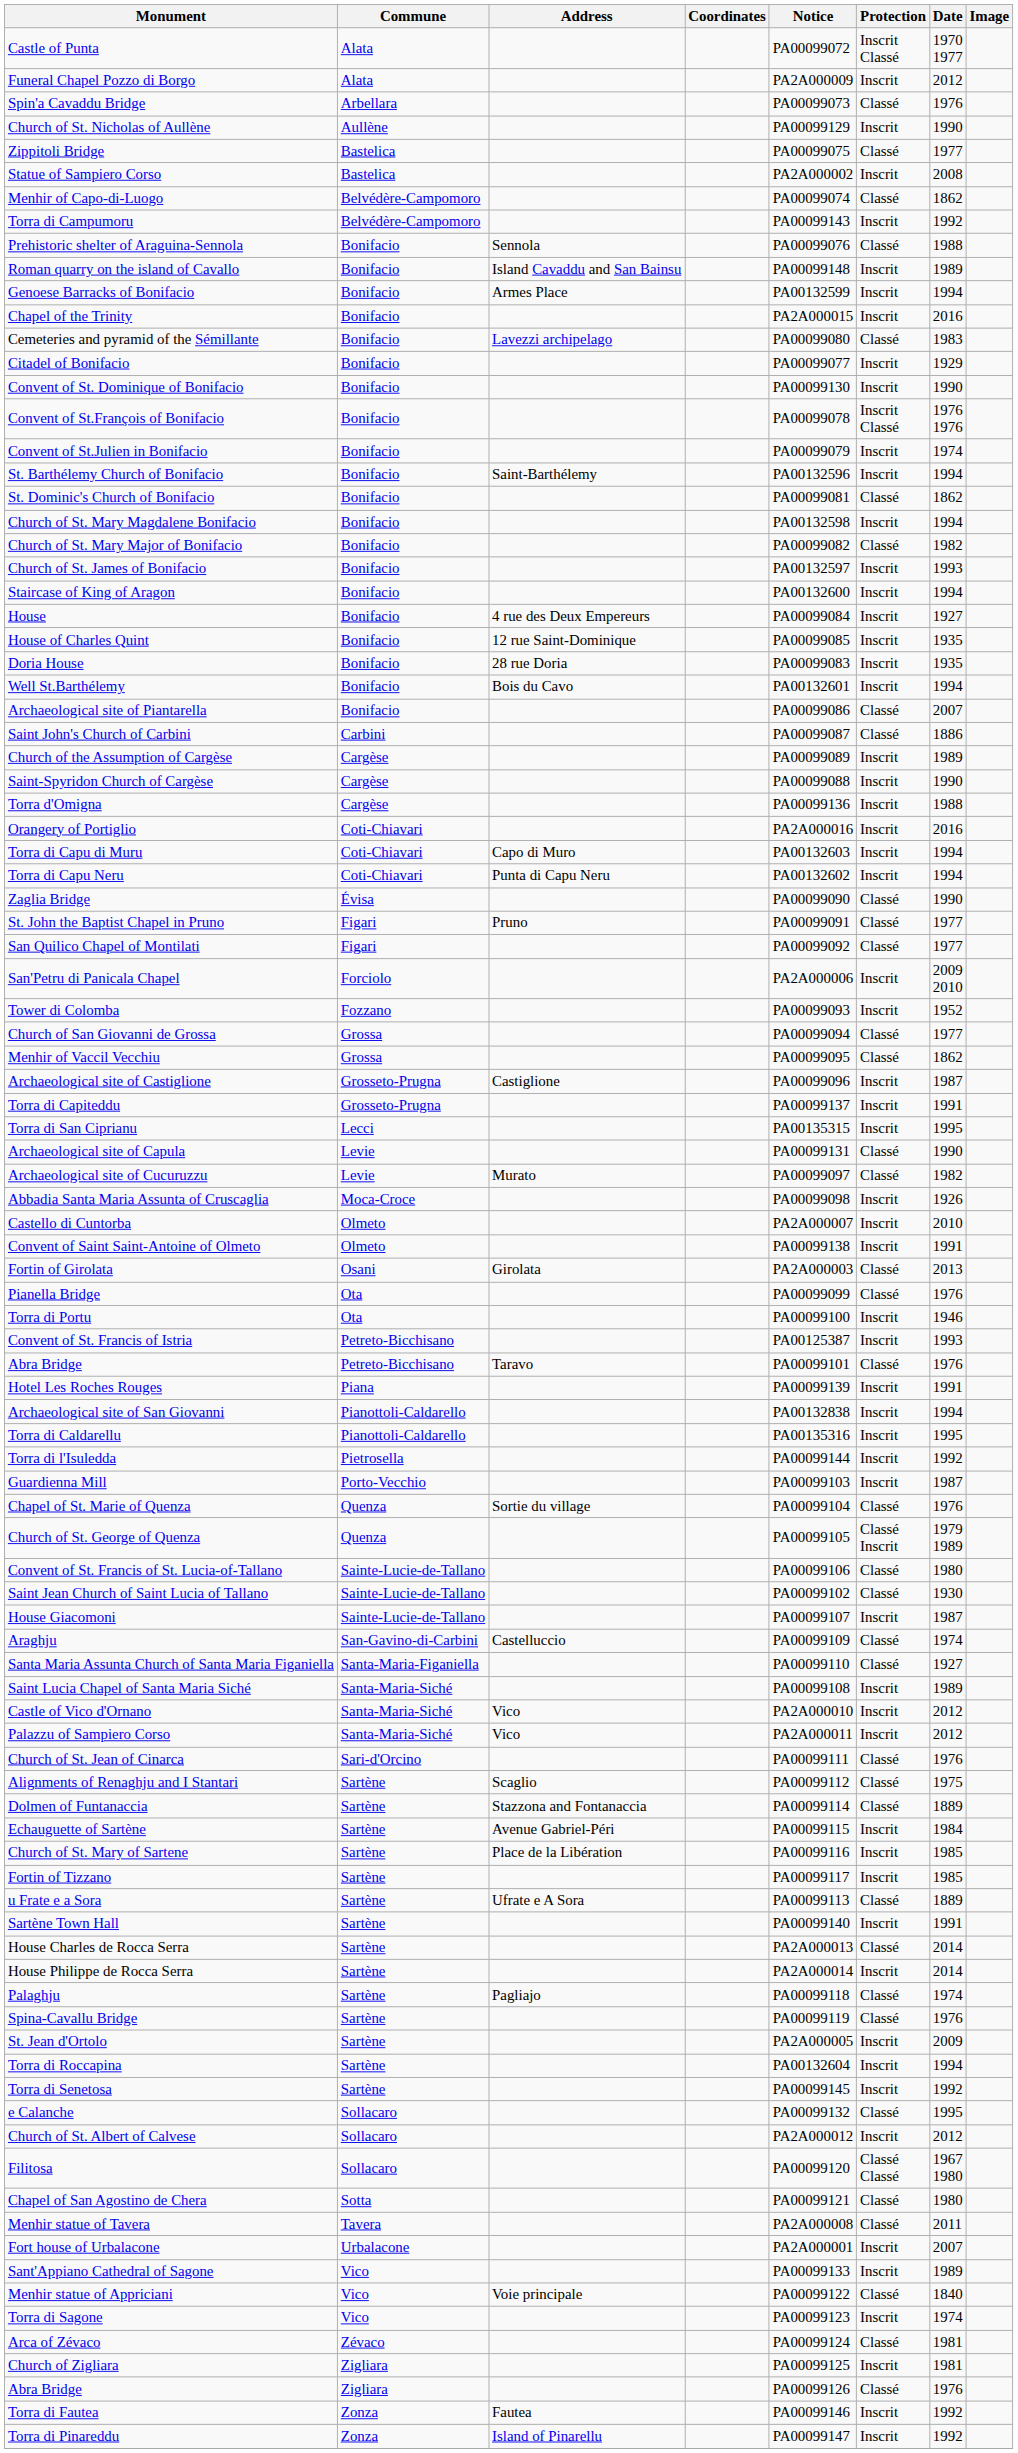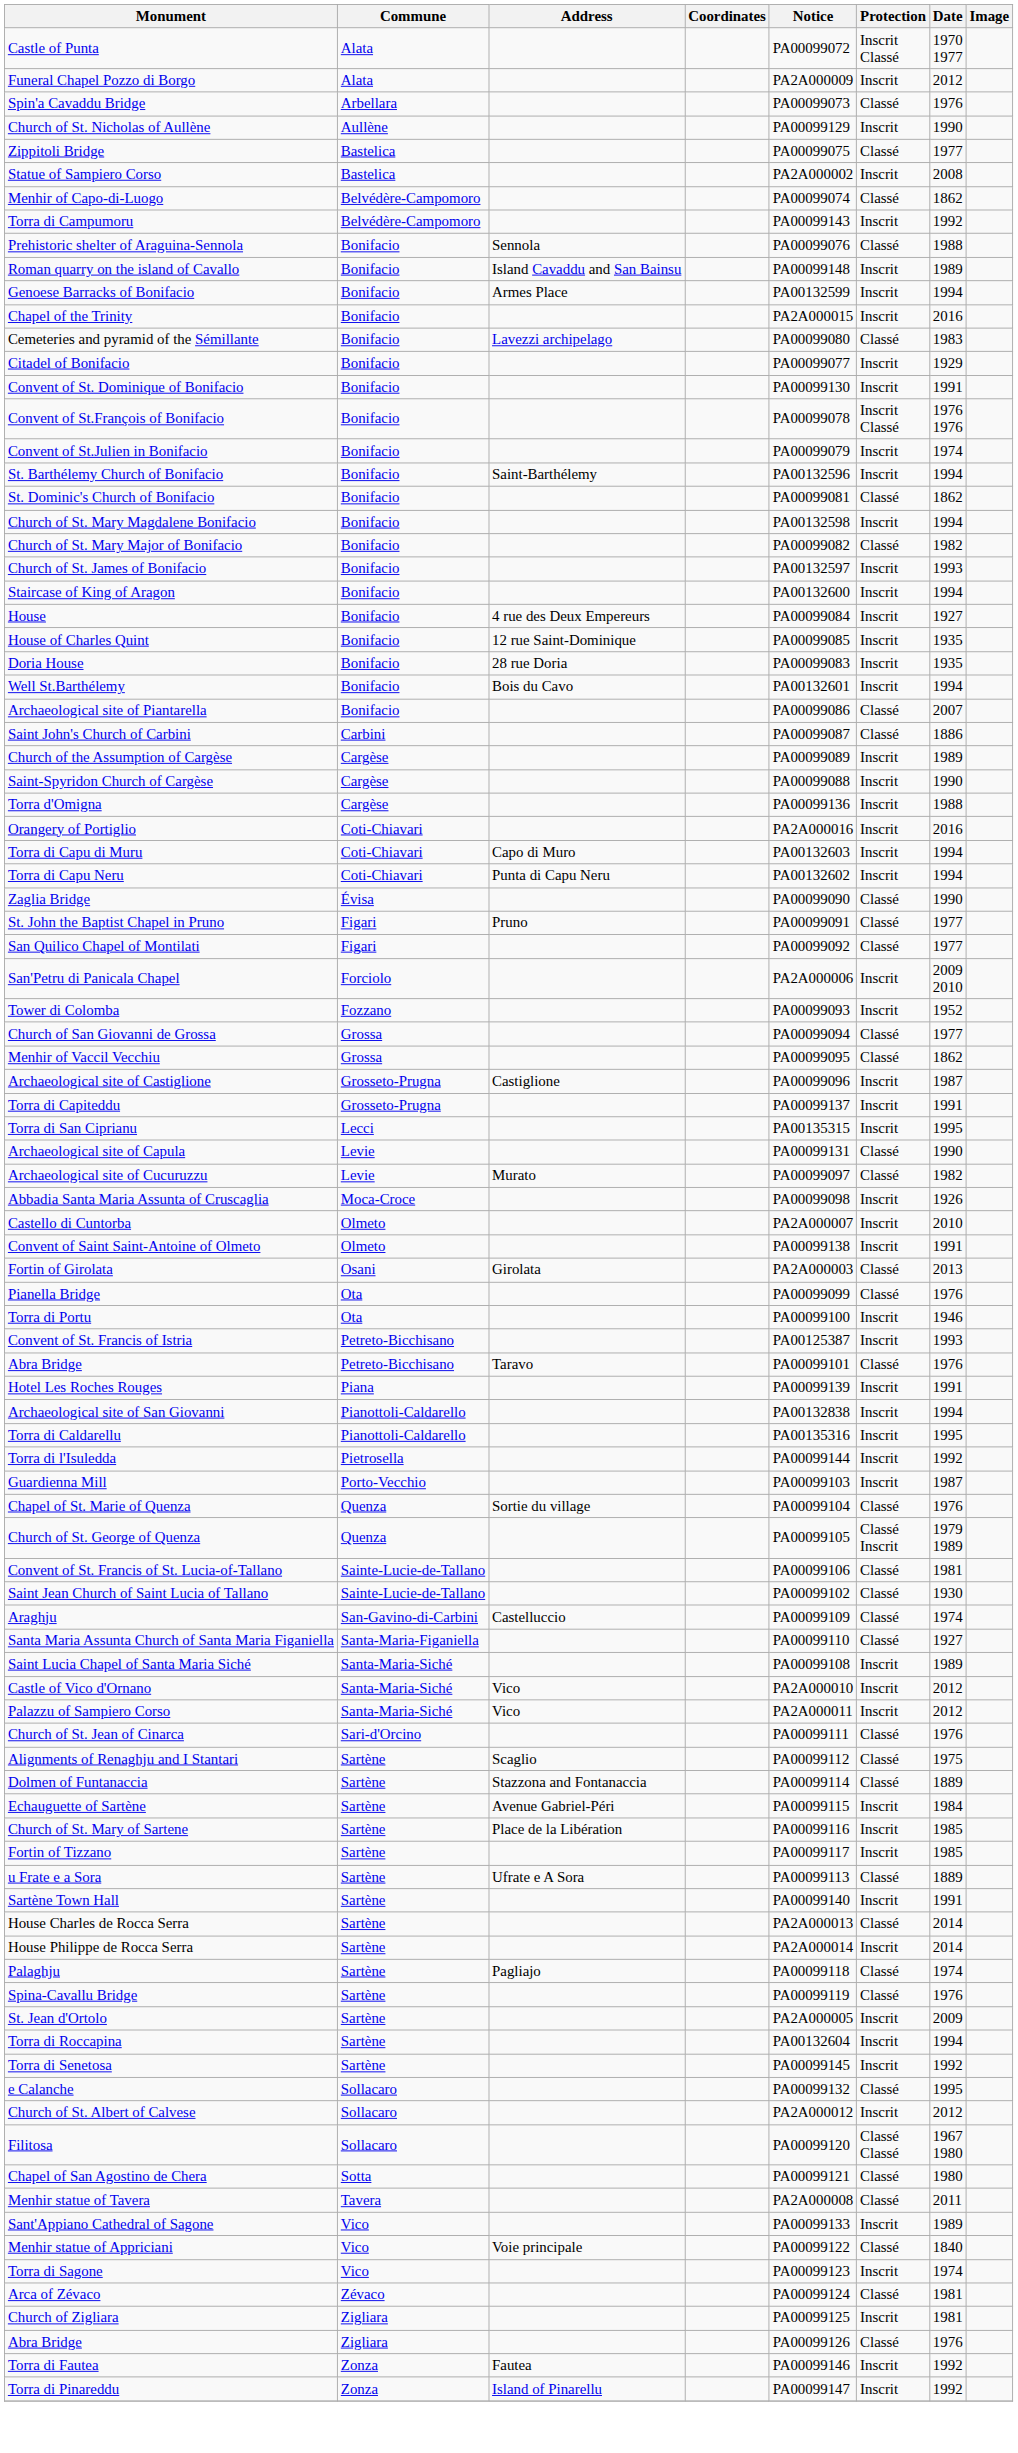Convent of St. Dominique of Bonifacio | Date: 1990 -> 1991
Convent of St. Francis of St. Lucia-of-Tallano | Date: 1980 -> 1981
- row: House Giacomoni | Sainte-Lucie-de-Tallano | PA00099107 | Inscrit | 1987
- row: Fort house of Urbalacone | Urbalacone | PA2A000001 | Inscrit | 2007
